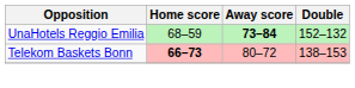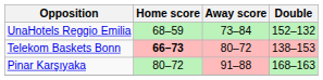UnaHotels Reggio Emilia | Away score: bold -> normal
+ row: Pinar Karşıyaka | 80–72 | 91–88 | 168–163
